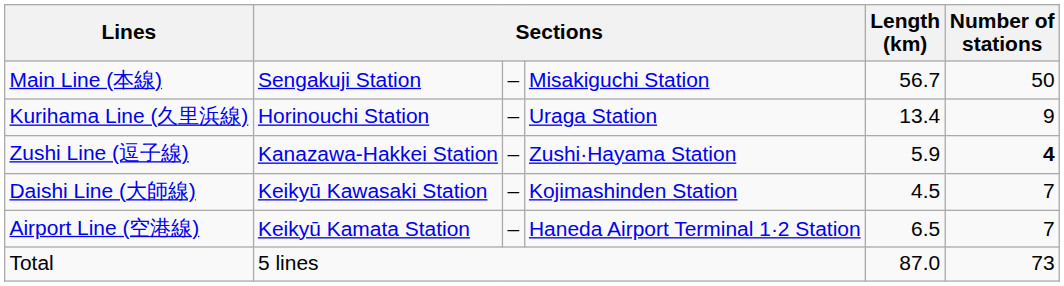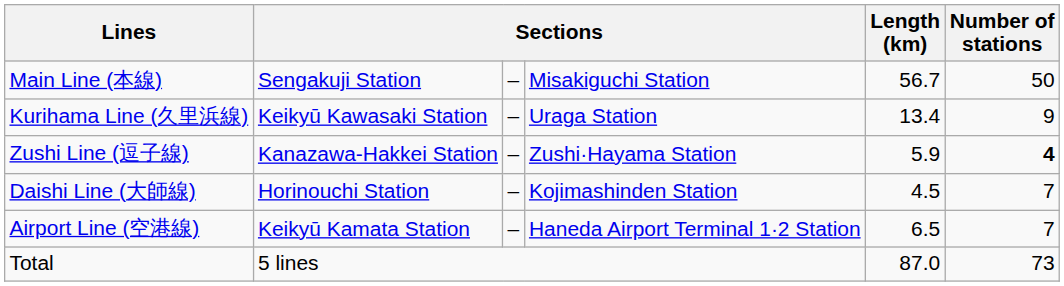Kurihama Line (久里浜線) | column 2: Horinouchi Station -> Keikyū Kawasaki Station
Daishi Line (大師線) | column 2: Keikyū Kawasaki Station -> Horinouchi Station
